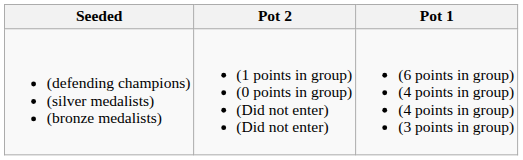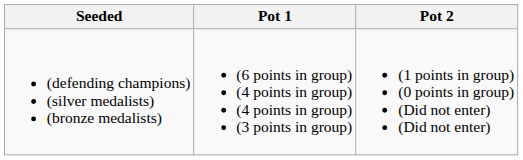columns swapped: Pot 1 <-> Pot 2
